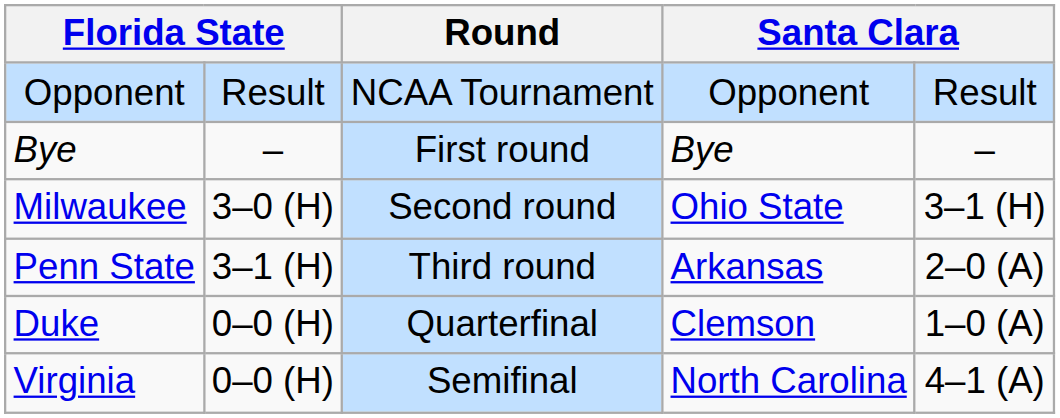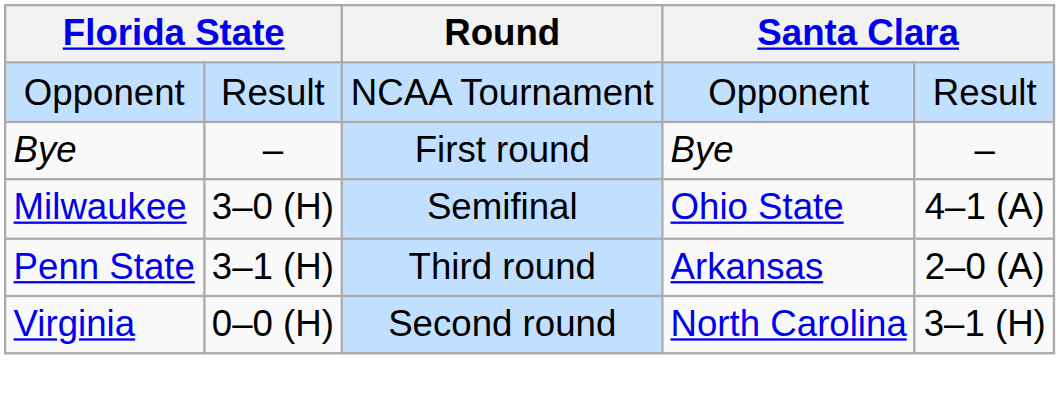Milwaukee | Round: Second round -> Semifinal
Milwaukee | column 5: 3–1 (H) -> 4–1 (A)
- row: Duke | 0–0 (H) | Quarterfinal | Clemson | 1–0 (A)
Virginia | Round: Semifinal -> Second round
Virginia | column 5: 4–1 (A) -> 3–1 (H)
